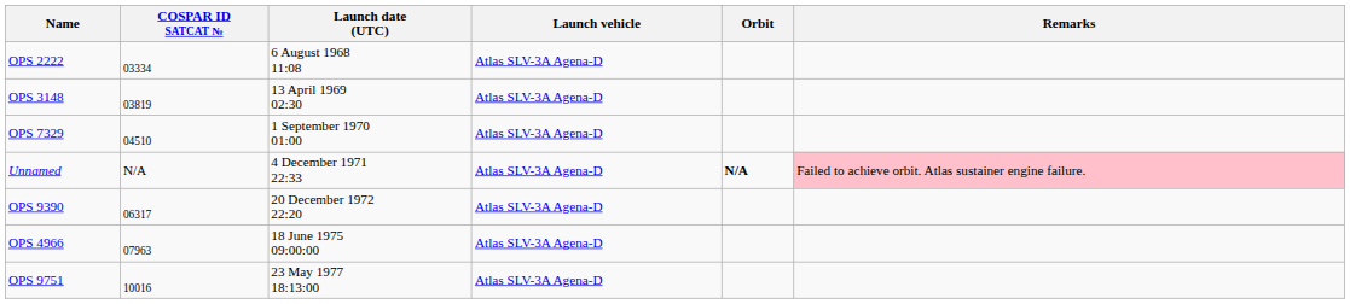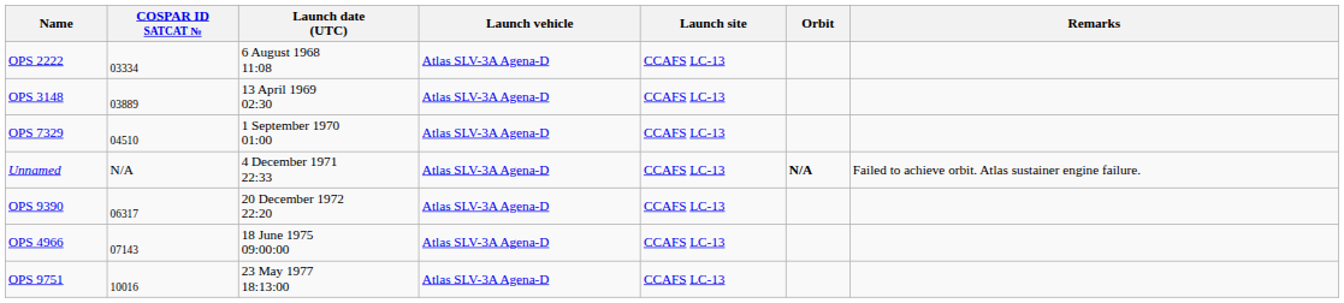+ column: Launch site | CCAFS LC-13 | CCAFS LC-13 | CCAFS LC-13 | CCAFS LC-13 | CCAFS LC-13 | CCAFS LC-13 | CCAFS LC-13
OPS 3148 | COSPAR ID SATCAT №: 03819 -> 03889
Unnamed | Remarks: pink background -> no background
OPS 4966 | COSPAR ID SATCAT №: 07963 -> 07143
